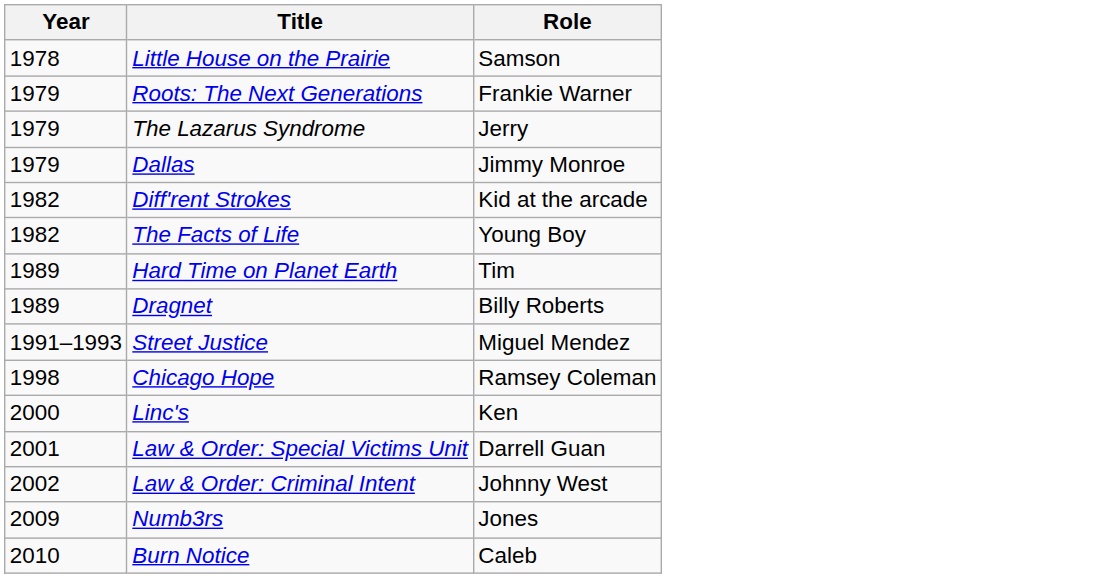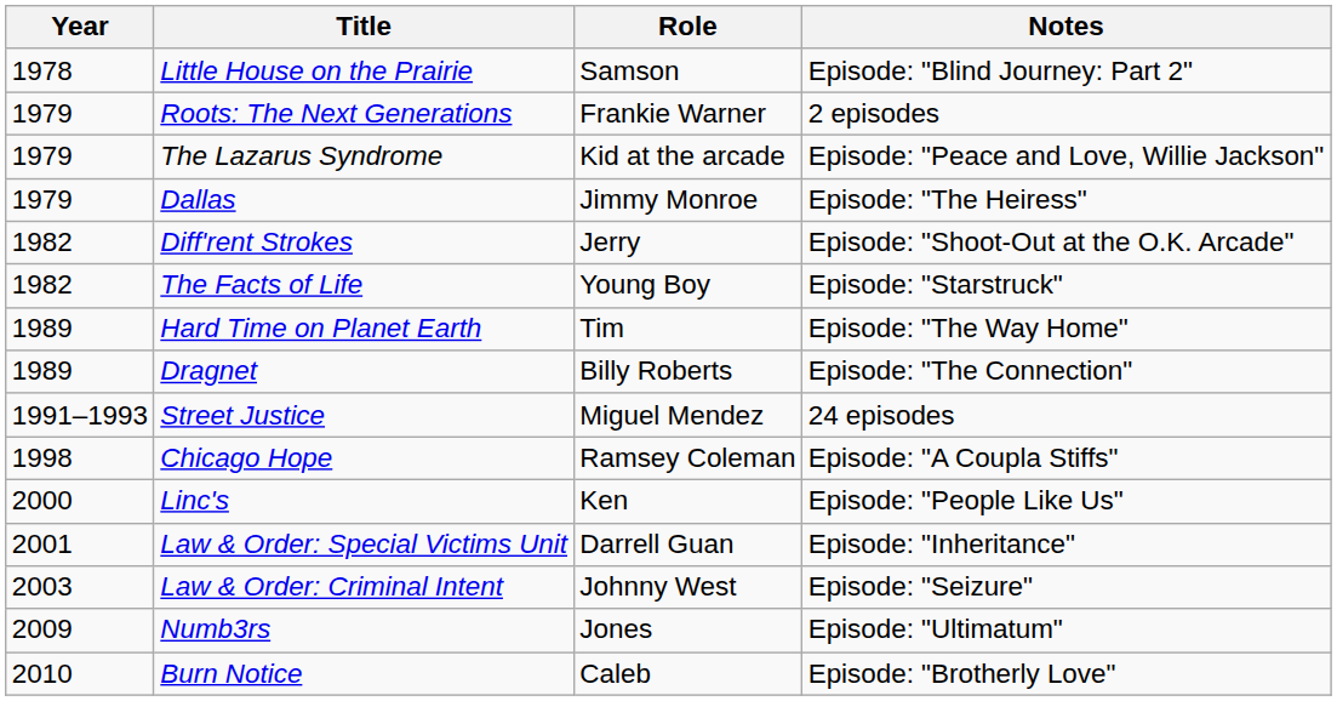+ column: Notes | Episode: "Blind Journey: Part 2" | 2 episodes | Episode: "Peace and Love, Willie Jackson" | Episode: "The Heiress" | Episode: "Shoot-Out at the O.K. Arcade" | Episode: "Starstruck" | Episode: "The Way Home" | Episode: "The Connection" | 24 episodes | Episode: "A Coupla Stiffs" | Episode: "People Like Us" | Episode: "Inheritance" | Episode: "Seizure" | Episode: "Ultimatum" | Episode: "Brotherly Love"
The Lazarus Syndrome | Role: Jerry -> Kid at the arcade
Diff'rent Strokes | Role: Kid at the arcade -> Jerry
Law & Order: Criminal Intent | Year: 2002 -> 2003
